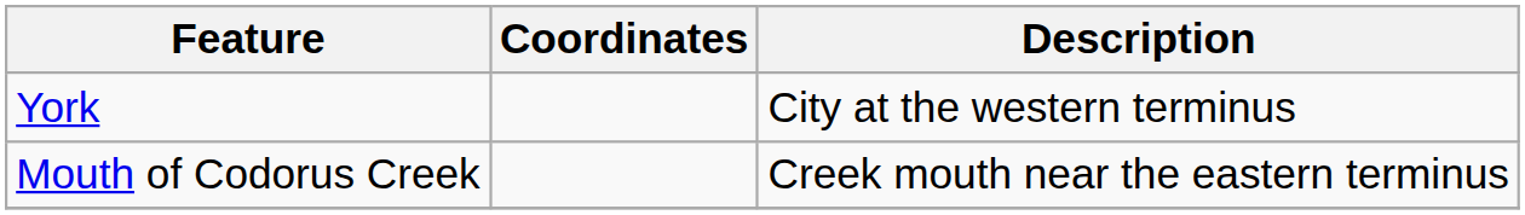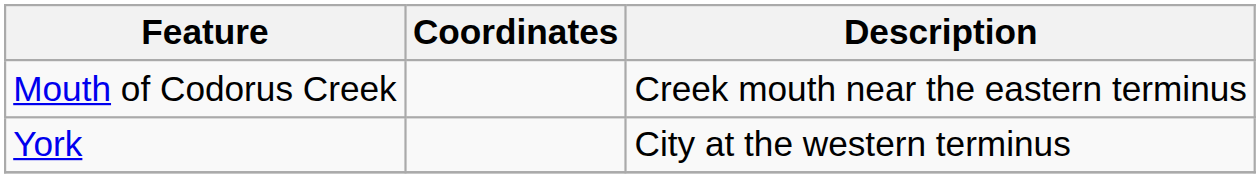rows swapped: York <-> Mouth of Codorus Creek
